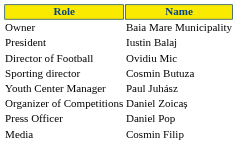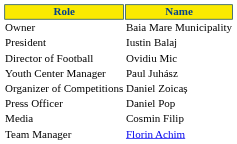- row: Sporting director | Cosmin Butuza
+ row: Team Manager | Florin Achim
